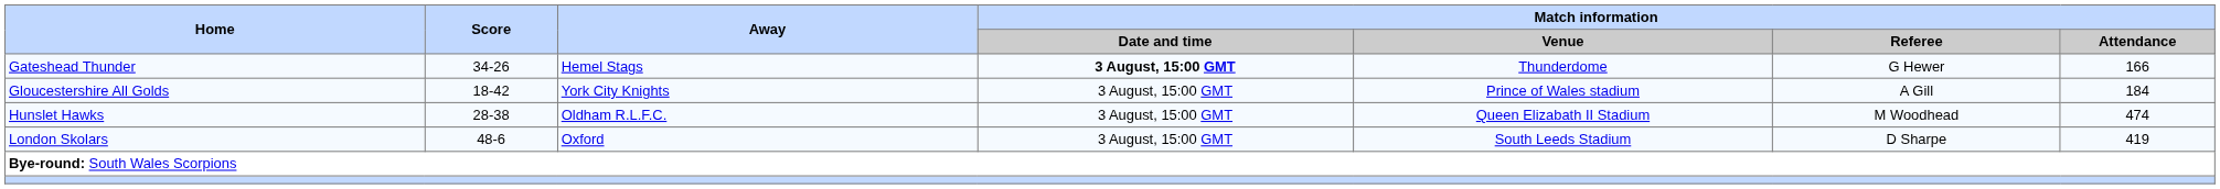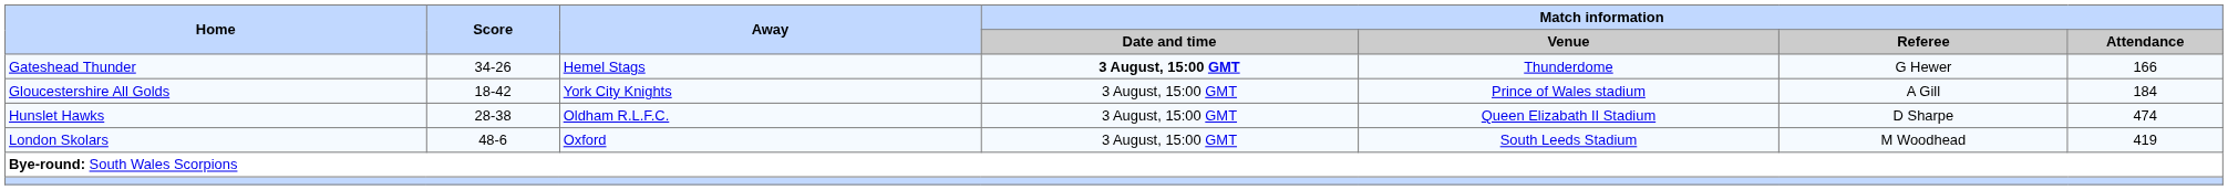Hunslet Hawks | Match information / Referee: M Woodhead -> D Sharpe
London Skolars | Match information / Referee: D Sharpe -> M Woodhead
